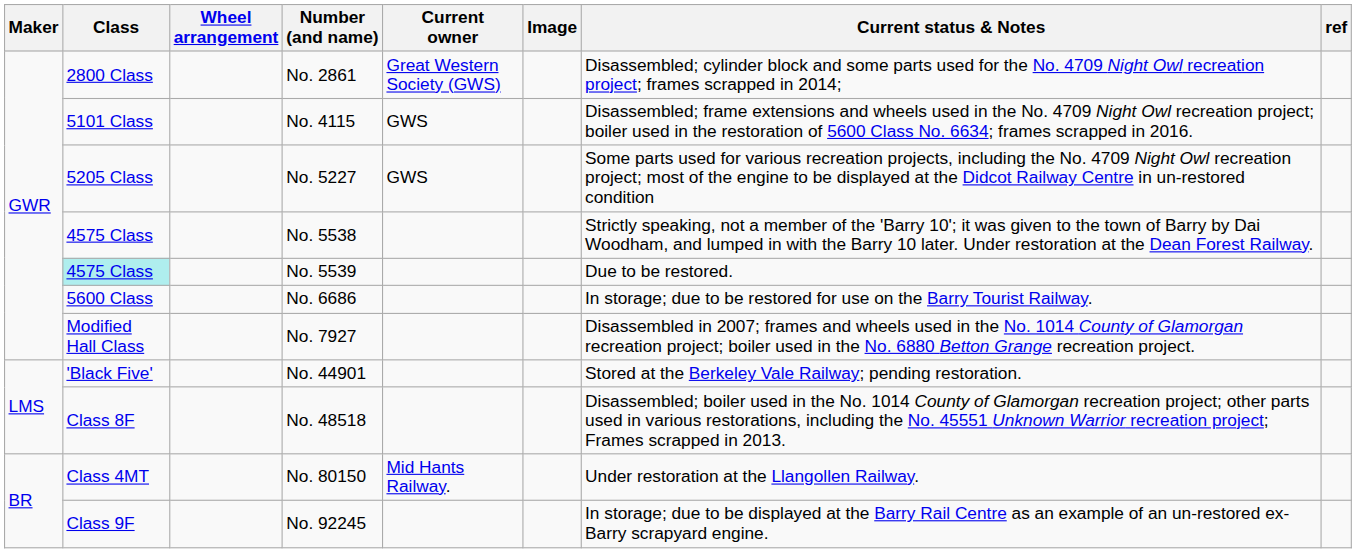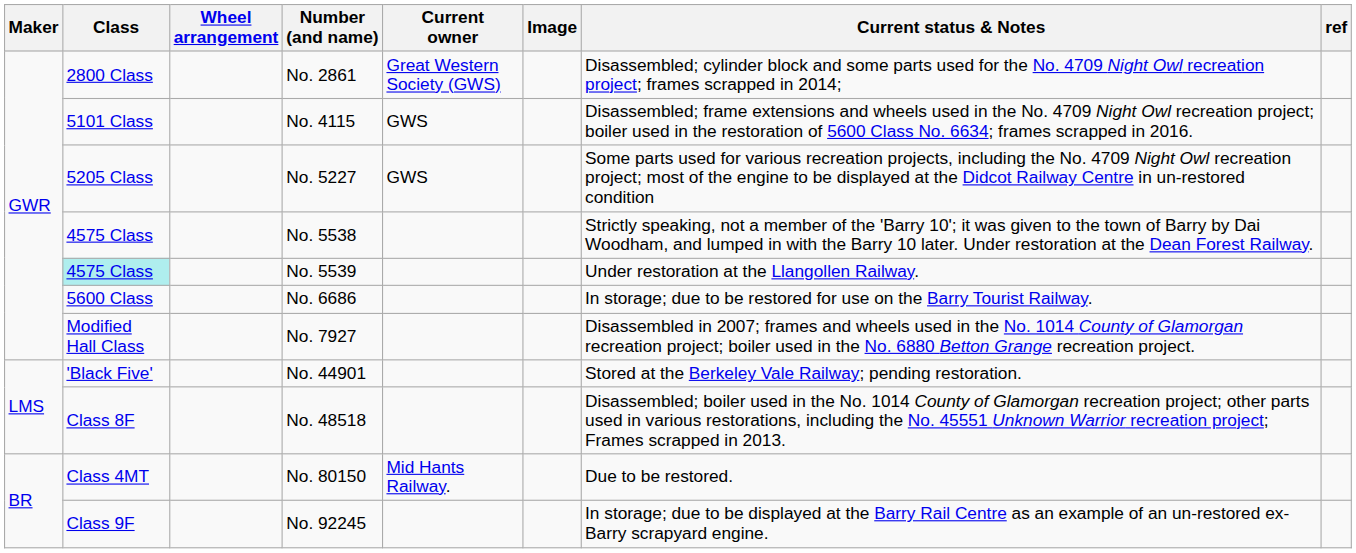No. 5539 | Current status & Notes: Due to be restored. -> Under restoration at the Llangollen Railway.
No. 80150 | Current status & Notes: Under restoration at the Llangollen Railway. -> Due to be restored.
